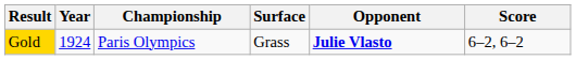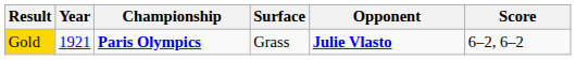Gold | Year: 1924 -> 1921
Gold | Championship: normal -> bold
